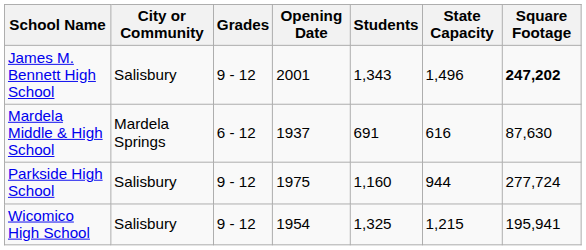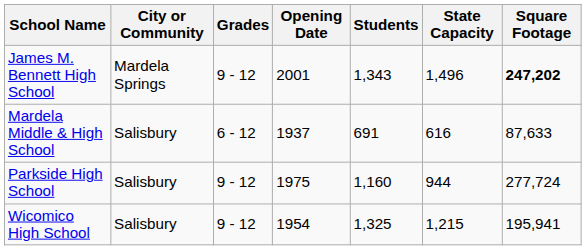James M. Bennett High School | City or Community: Salisbury -> Mardela Springs
Mardela Middle & High School | City or Community: Mardela Springs -> Salisbury
Mardela Middle & High School | Square Footage: 87,630 -> 87,633
